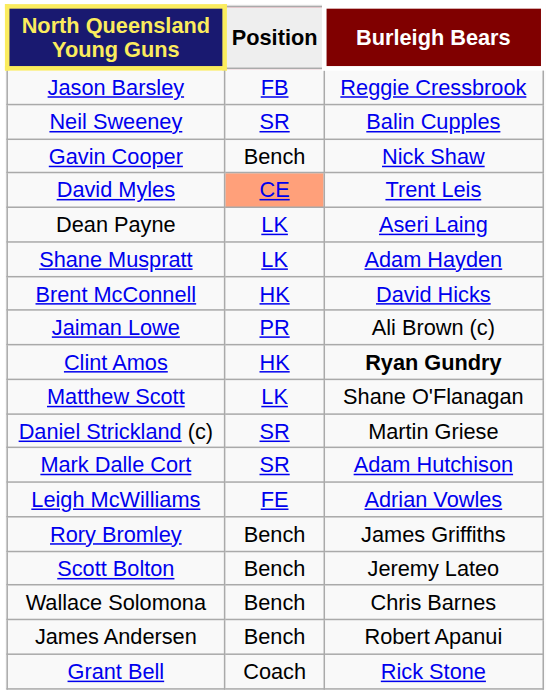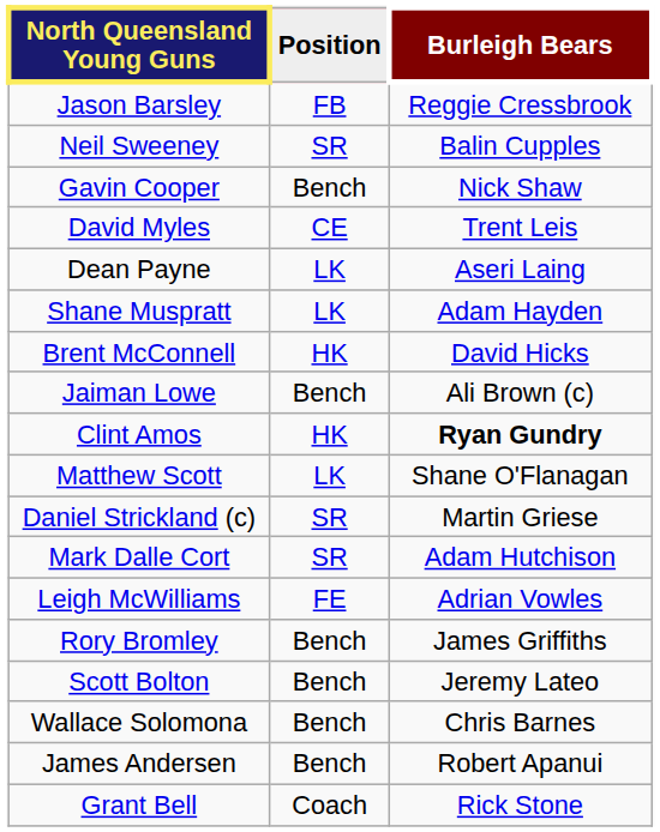David Myles | Position: lightsalmon background -> no background
Jaiman Lowe | Position: PR -> Bench
